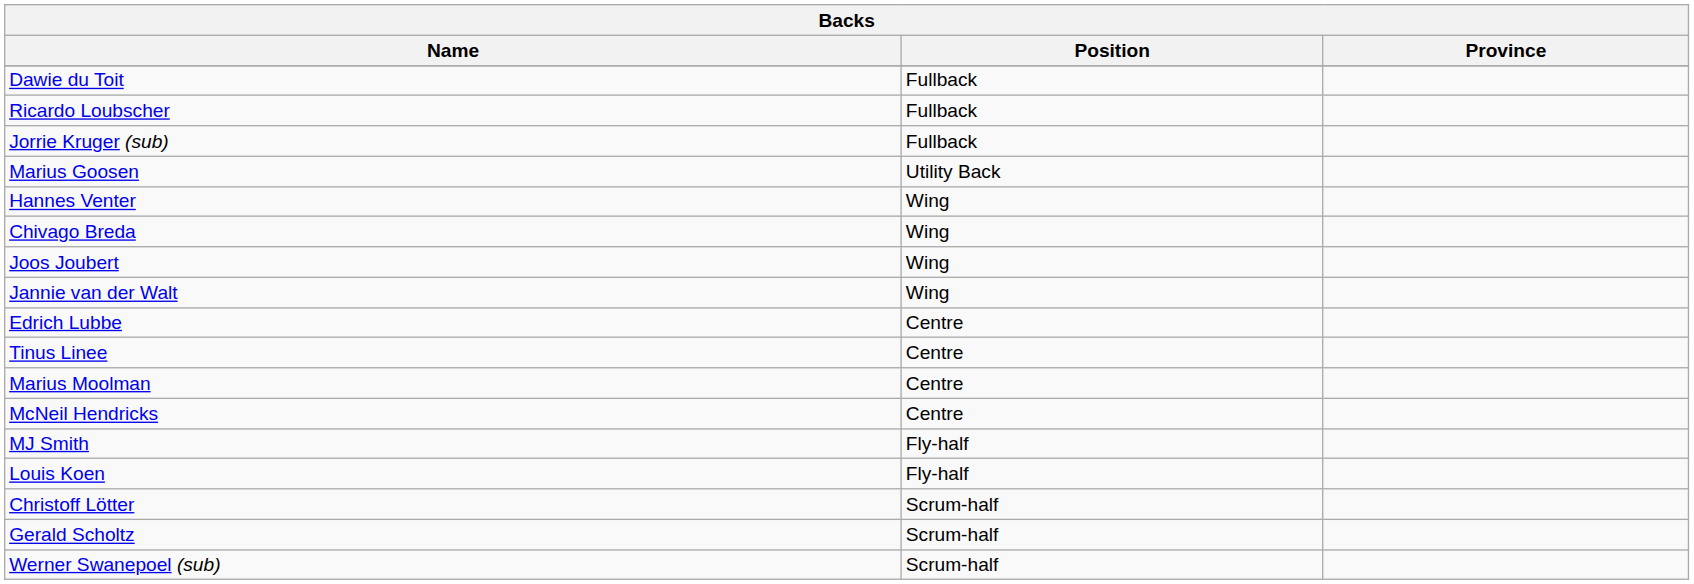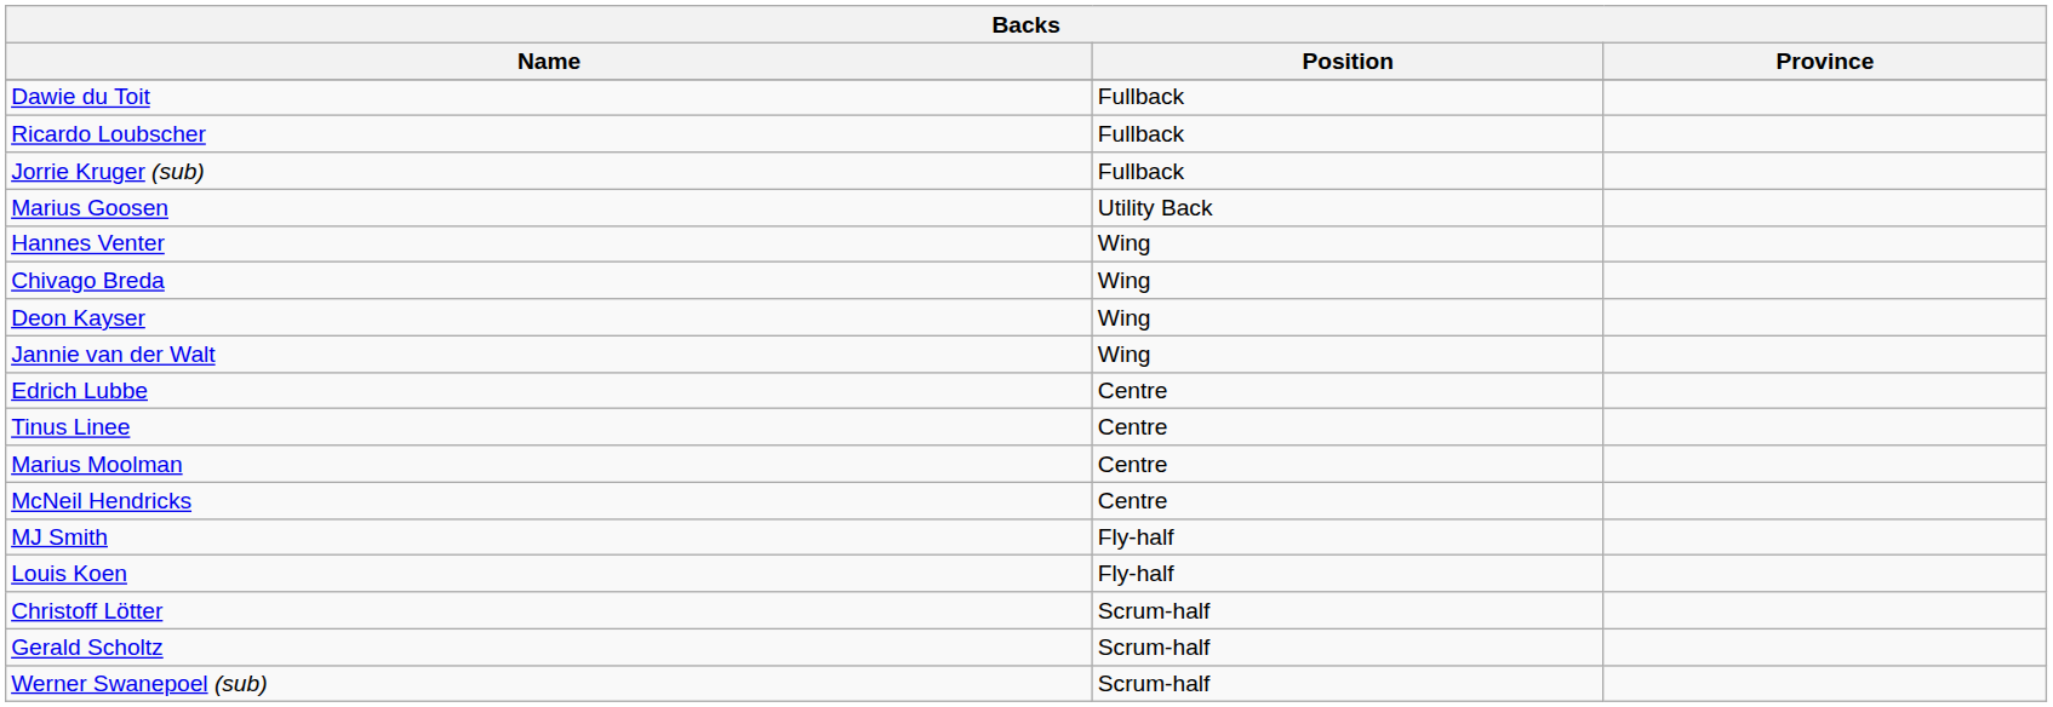- row: Joos Joubert | Wing
+ row: Deon Kayser | Wing
